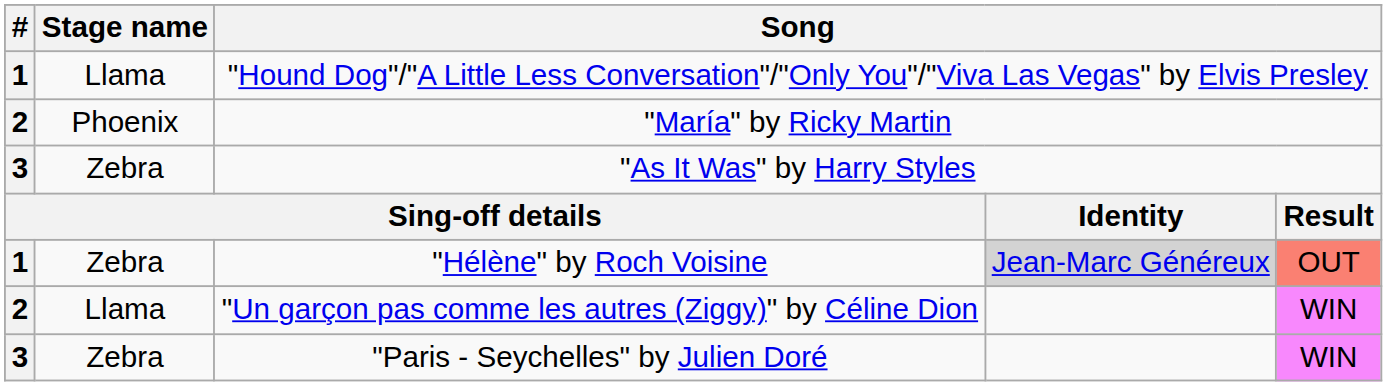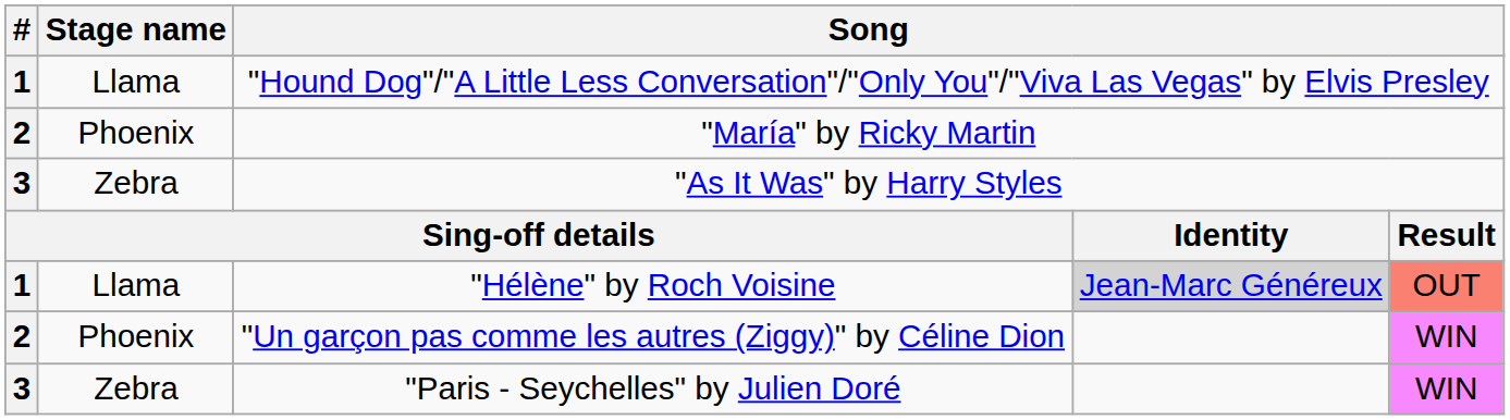"Hélène" by Roch Voisine | Stage name: Zebra -> Llama
"Un garçon pas comme les autres (Ziggy)" by Céline Dion | Stage name: Llama -> Phoenix
